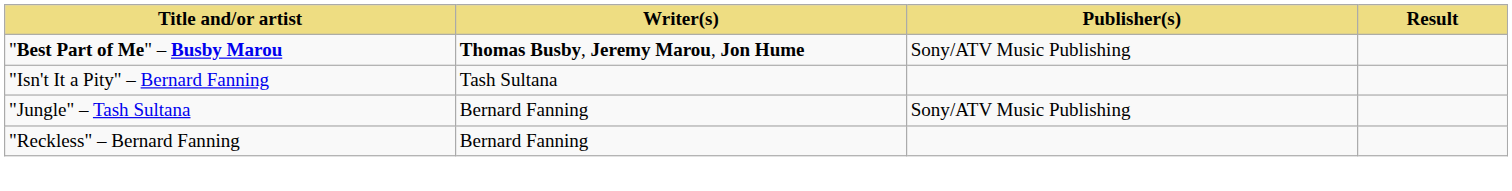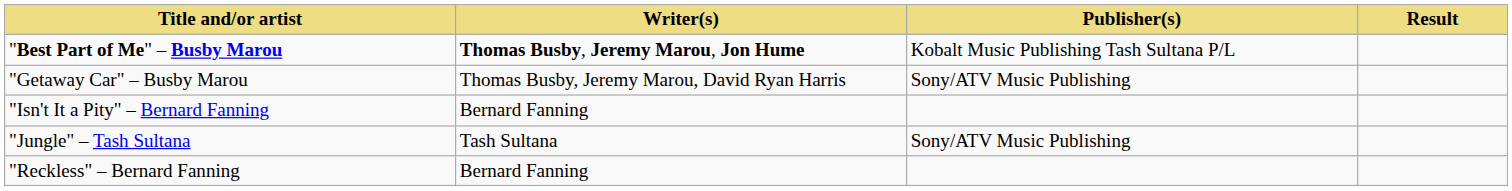"Best Part of Me" – Busby Marou | Publisher(s): Sony/ATV Music Publishing -> Kobalt Music Publishing Tash Sultana P/L
+ row: "Getaway Car" – Busby Marou | Thomas Busby, Jeremy Marou, David Ryan Harris | Sony/ATV Music Publishing
"Isn't It a Pity" – Bernard Fanning | Writer(s): Tash Sultana -> Bernard Fanning
"Jungle" – Tash Sultana | Writer(s): Bernard Fanning -> Tash Sultana
